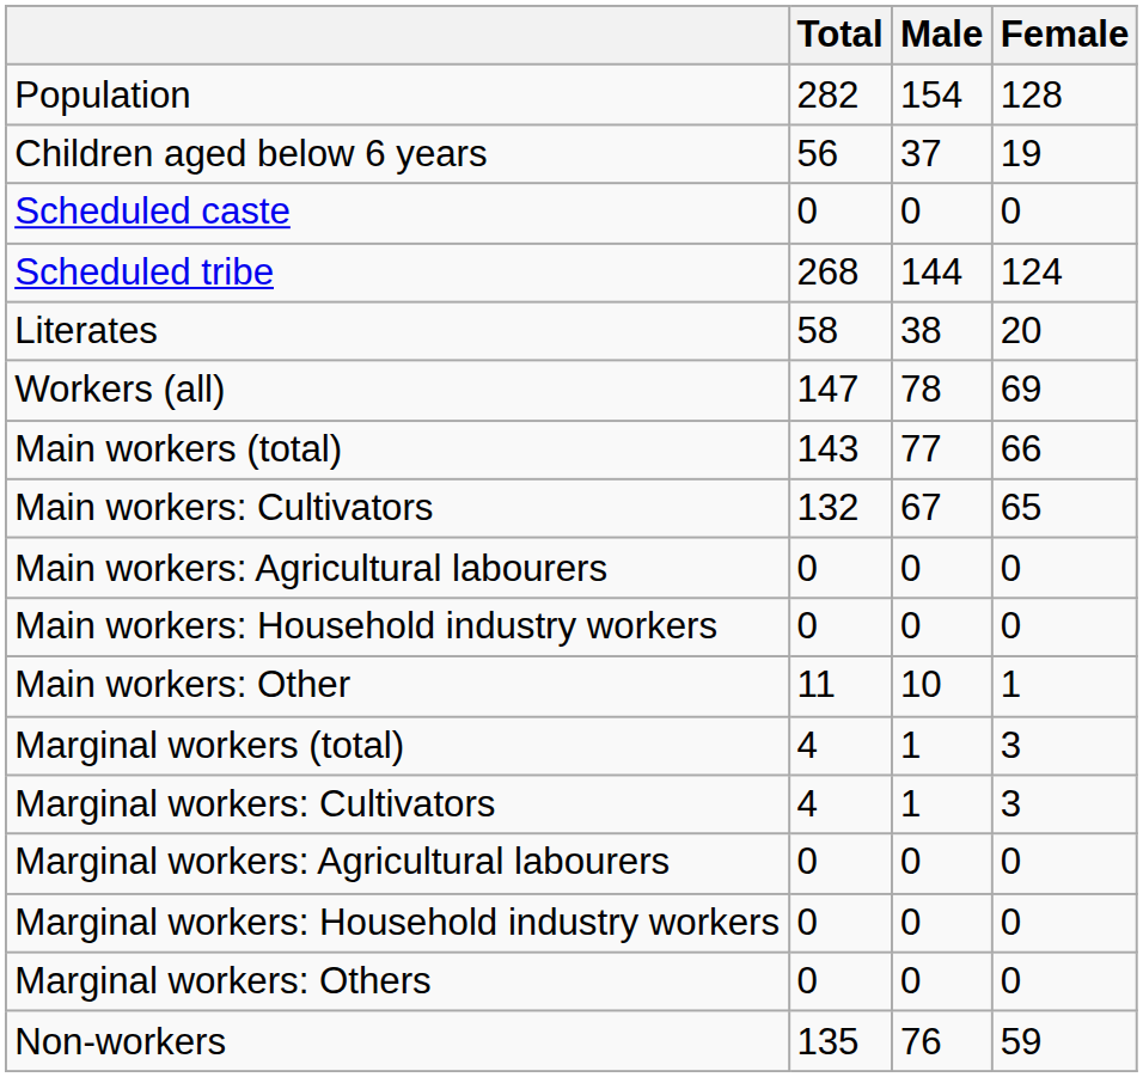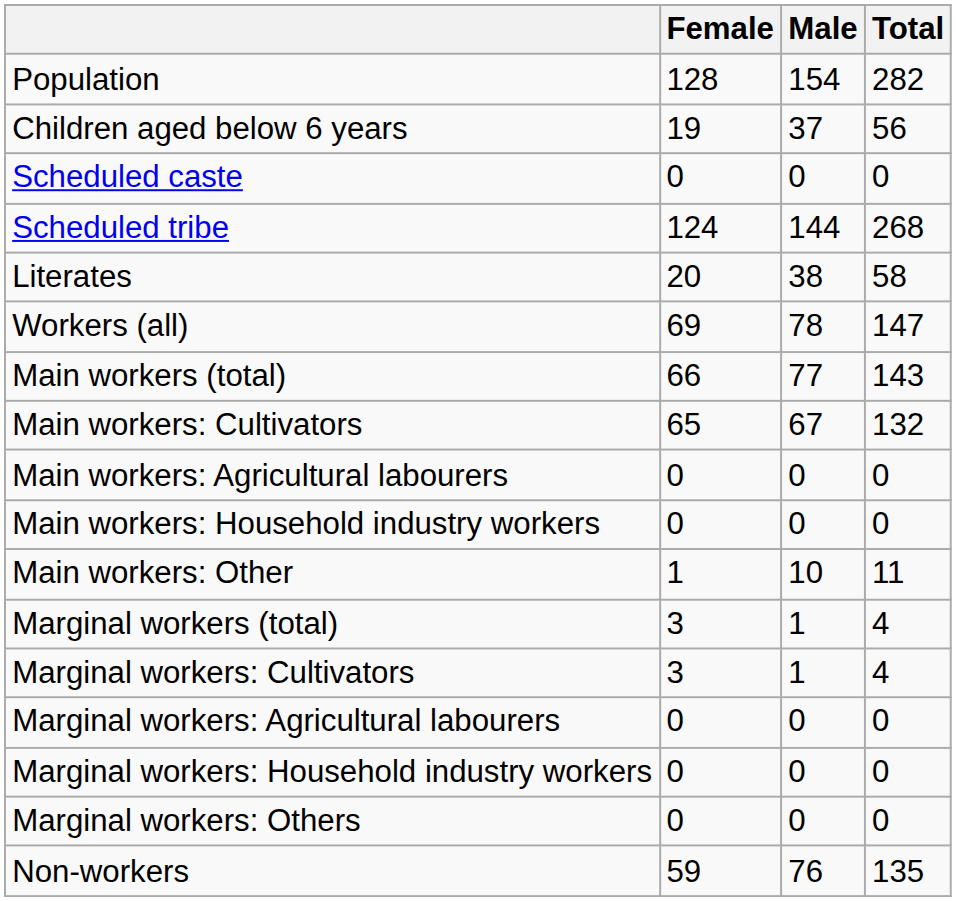columns swapped: Total <-> Female
